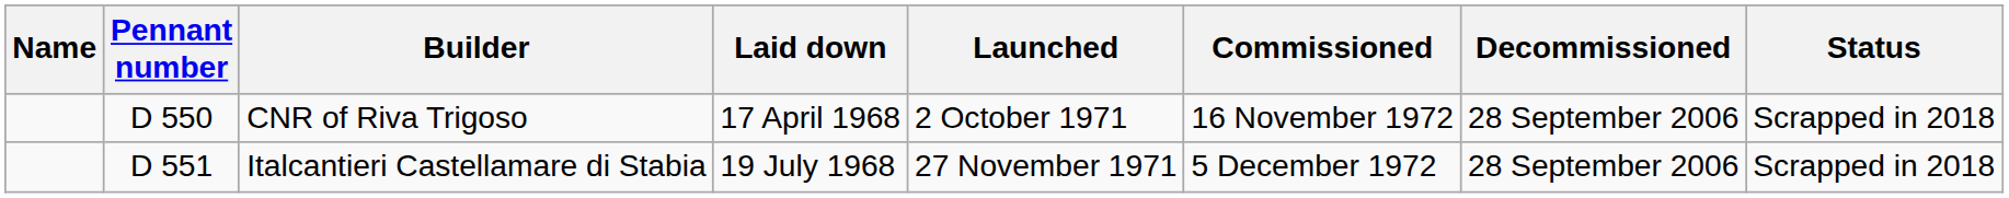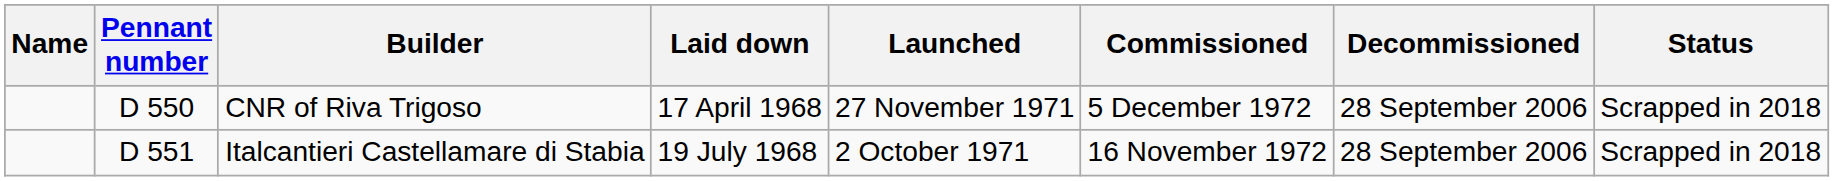CNR of Riva Trigoso | Launched: 2 October 1971 -> 27 November 1971
CNR of Riva Trigoso | Commissioned: 16 November 1972 -> 5 December 1972
Italcantieri Castellamare di Stabia | Launched: 27 November 1971 -> 2 October 1971
Italcantieri Castellamare di Stabia | Commissioned: 5 December 1972 -> 16 November 1972
